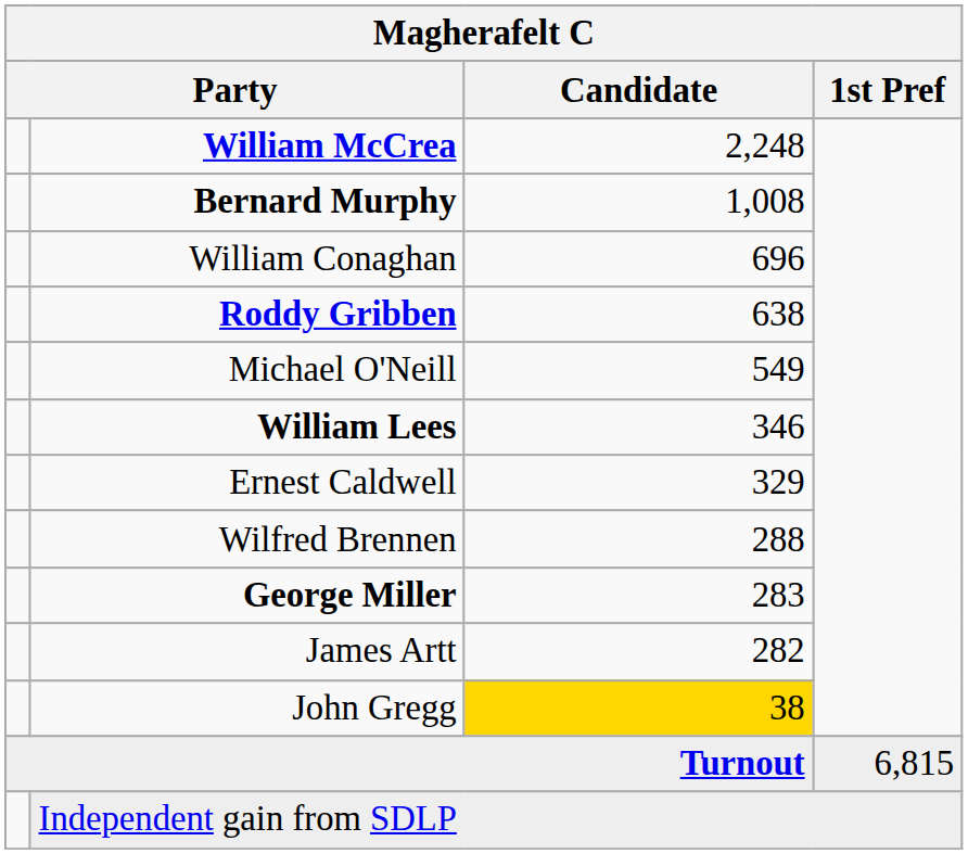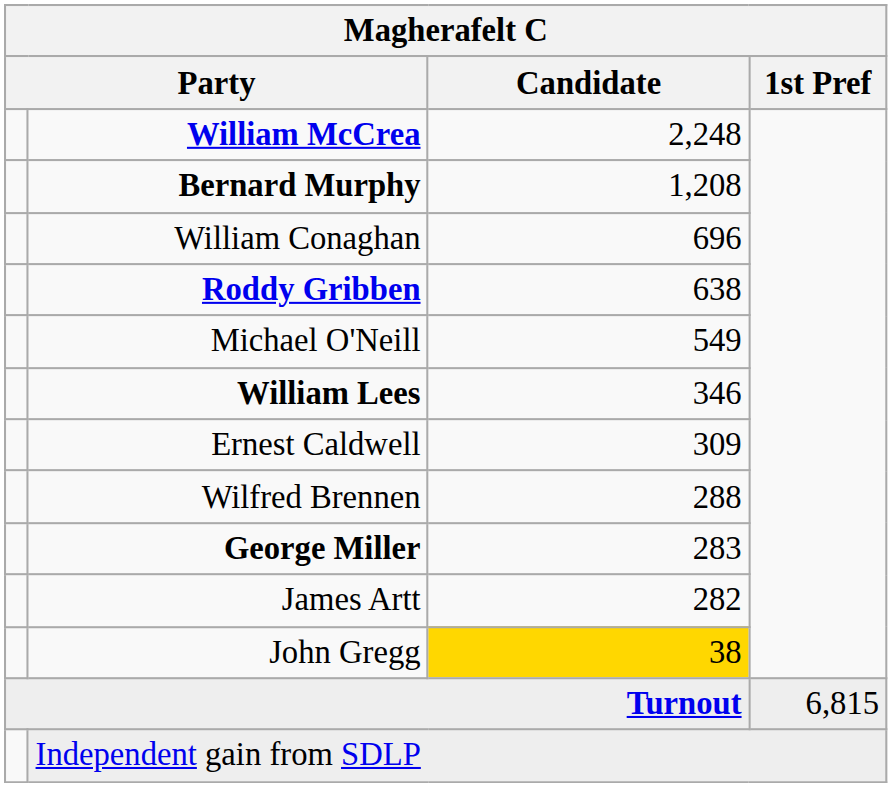Bernard Murphy | Candidate: 1,008 -> 1,208
Ernest Caldwell | Candidate: 329 -> 309
